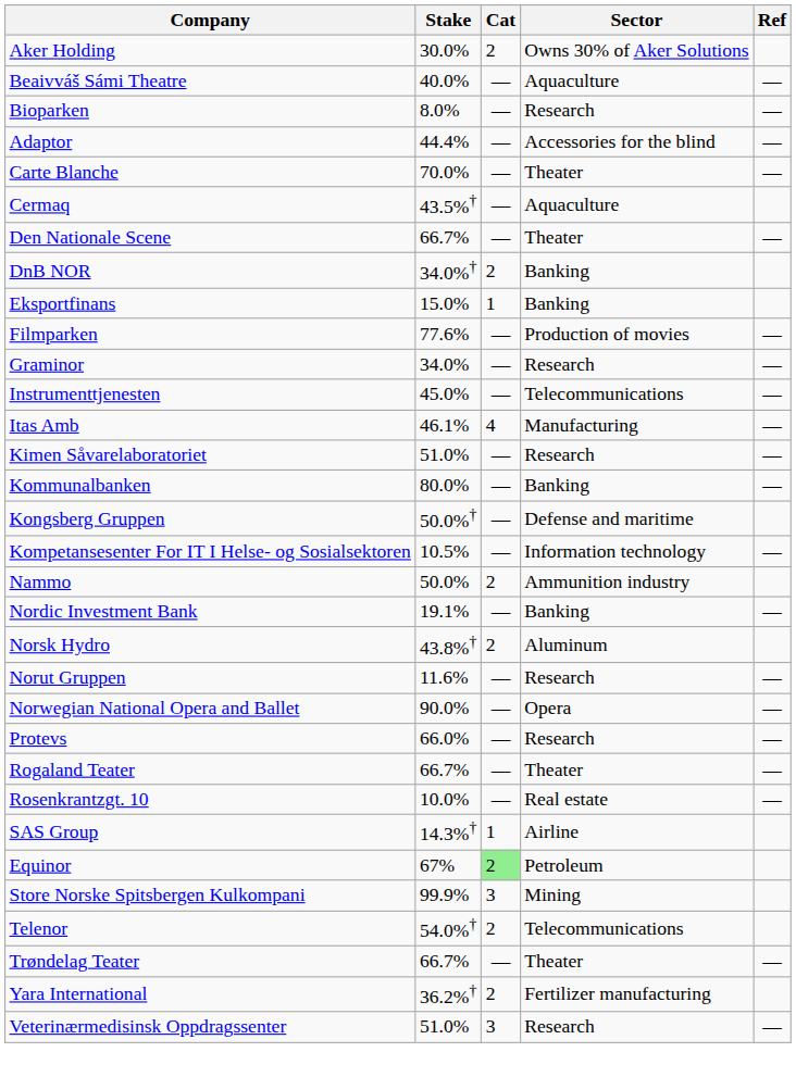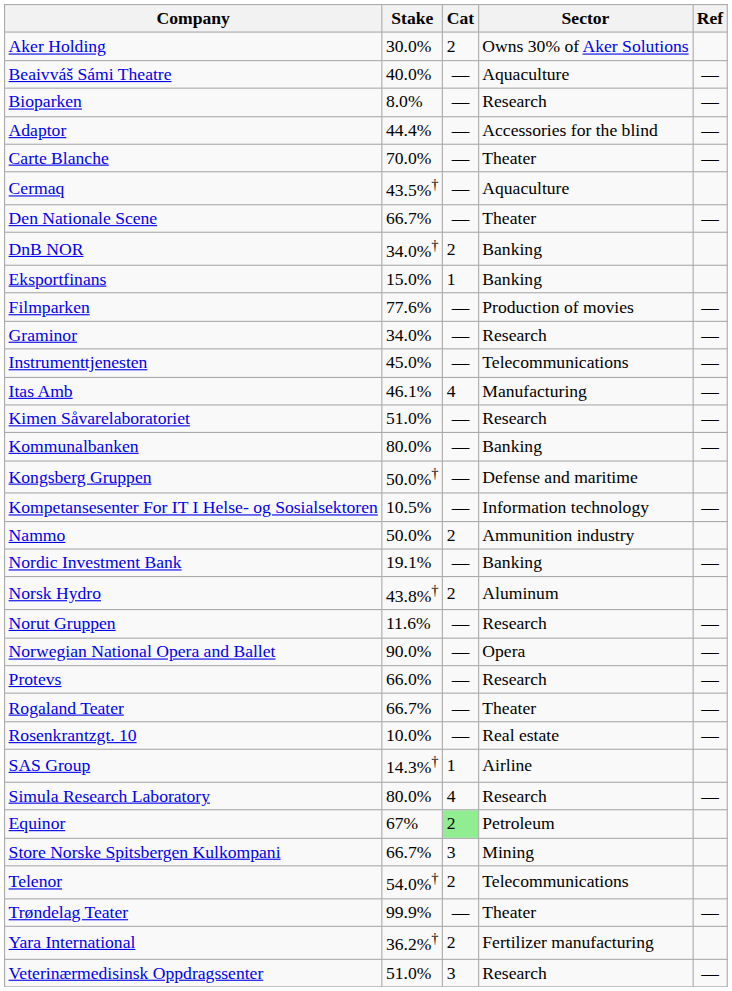+ row: Simula Research Laboratory | 80.0% | 4 | Research | —
Store Norske Spitsbergen Kulkompani | Stake: 99.9% -> 66.7%
Trøndelag Teater | Stake: 66.7% -> 99.9%
